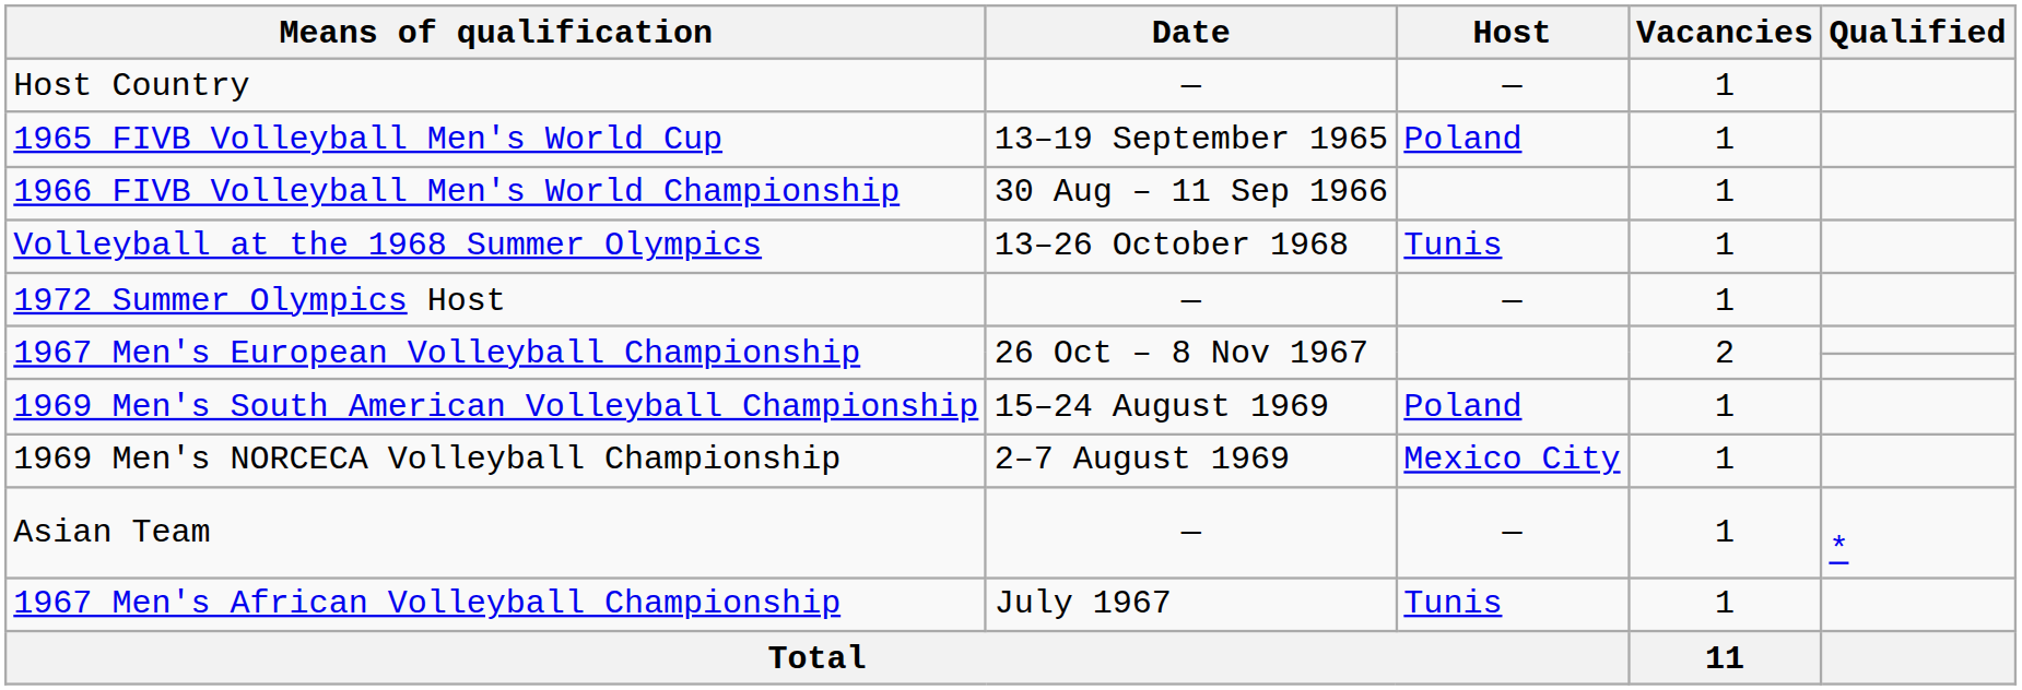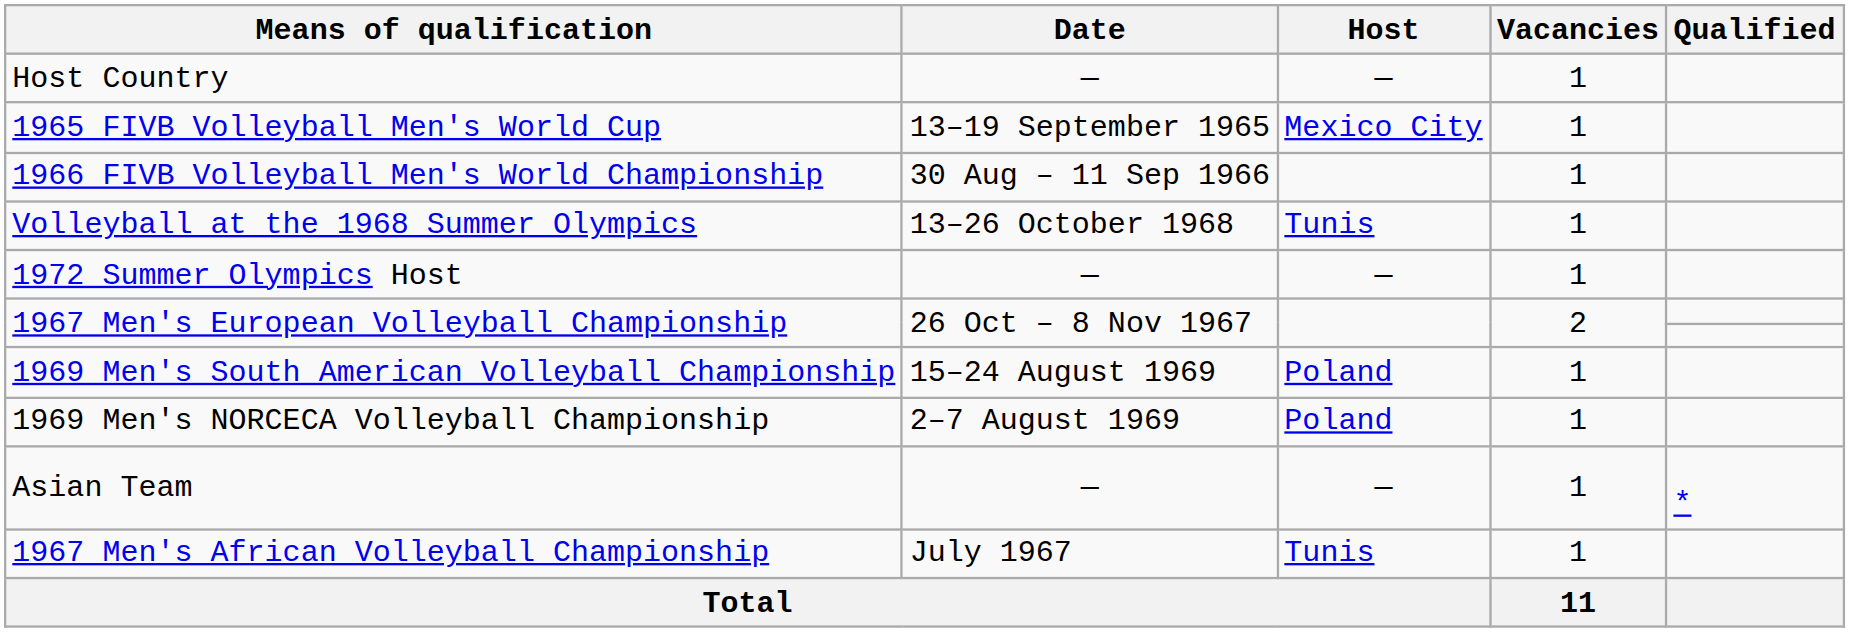1965 FIVB Volleyball Men's World Cup | Host: Poland -> Mexico City
1969 Men's NORCECA Volleyball Championship | Host: Mexico City -> Poland
